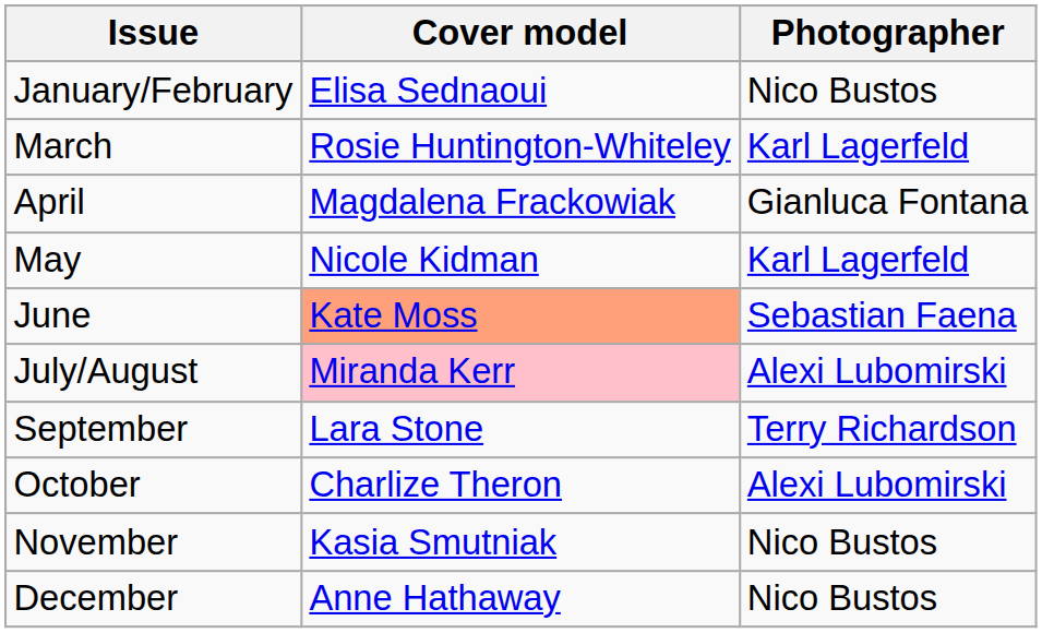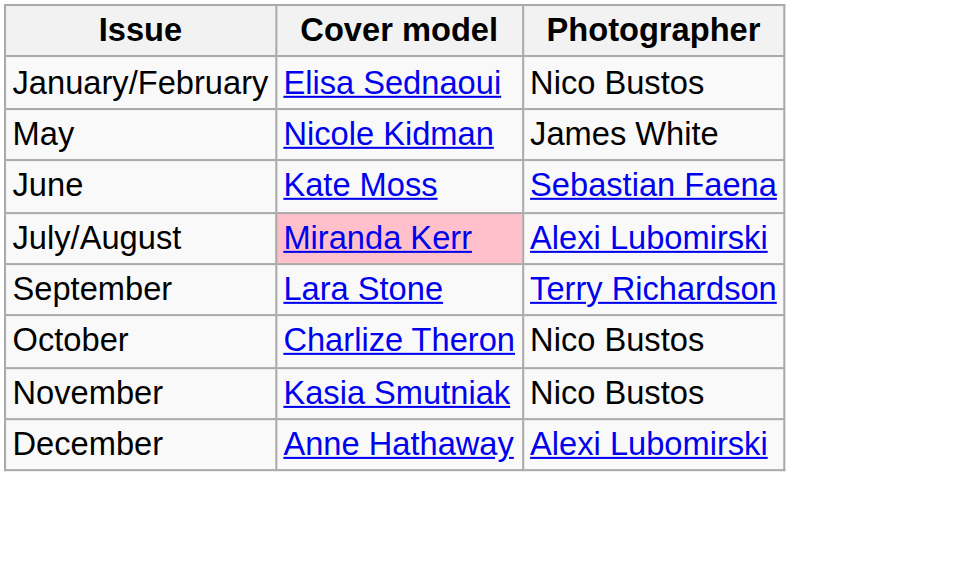- row: March | Rosie Huntington-Whiteley | Karl Lagerfeld
- row: April | Magdalena Frackowiak | Gianluca Fontana
May | Photographer: Karl Lagerfeld -> James White
June | Cover model: lightsalmon background -> no background
October | Photographer: Alexi Lubomirski -> Nico Bustos
December | Photographer: Nico Bustos -> Alexi Lubomirski
